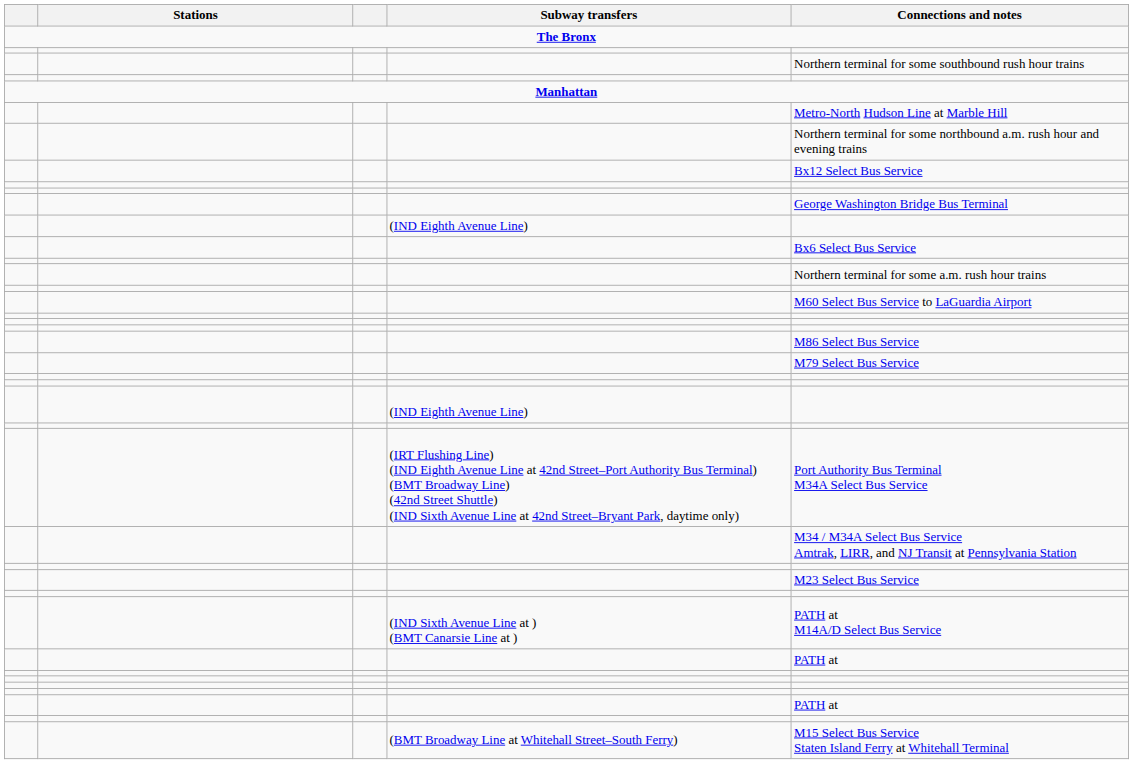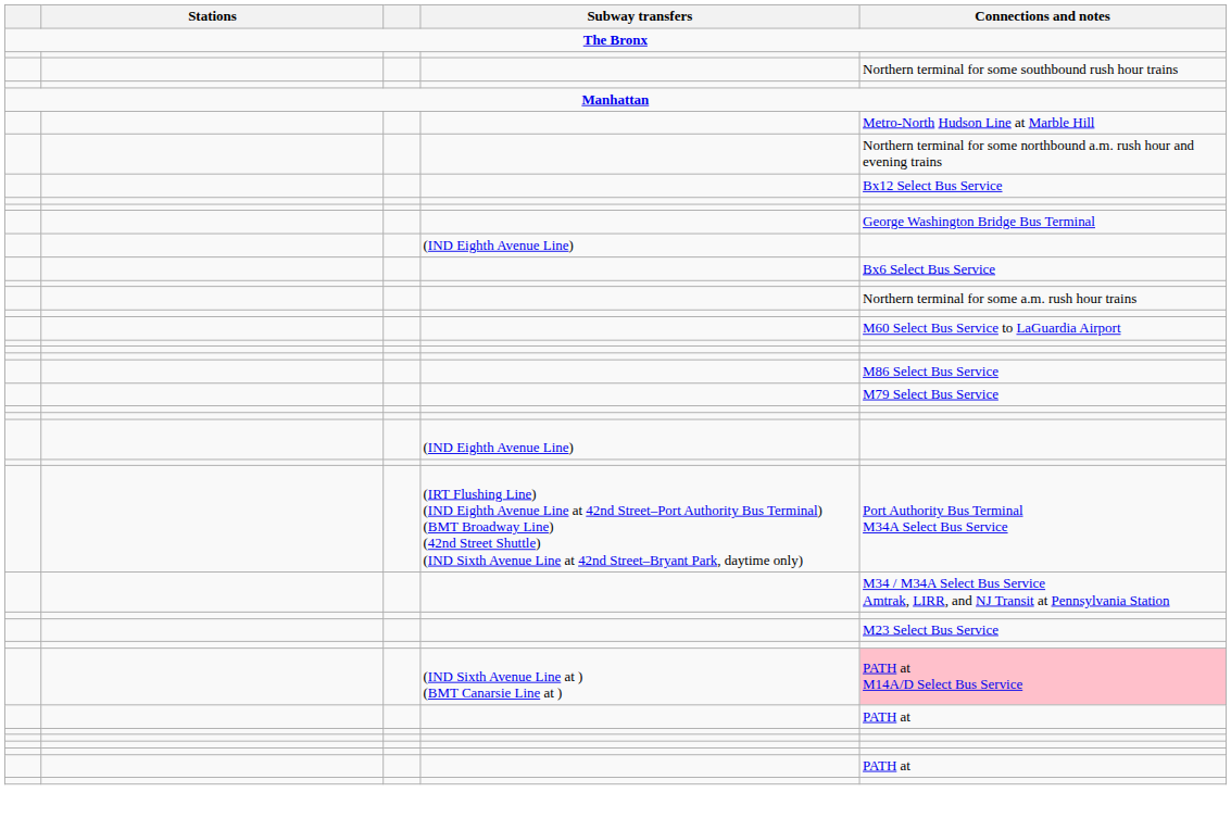(IND Sixth Avenue Line at ) (BMT Canarsie Line at ) | Connections and notes: no background -> pink background
- row: (BMT Broadway Line at Whitehall Street–South Ferry) | M15 Select Bus Service Staten Island Ferry at Whitehall Terminal
